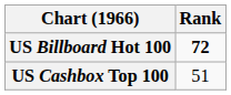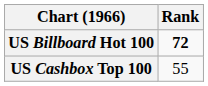US Cashbox Top 100 | Rank: 51 -> 55
